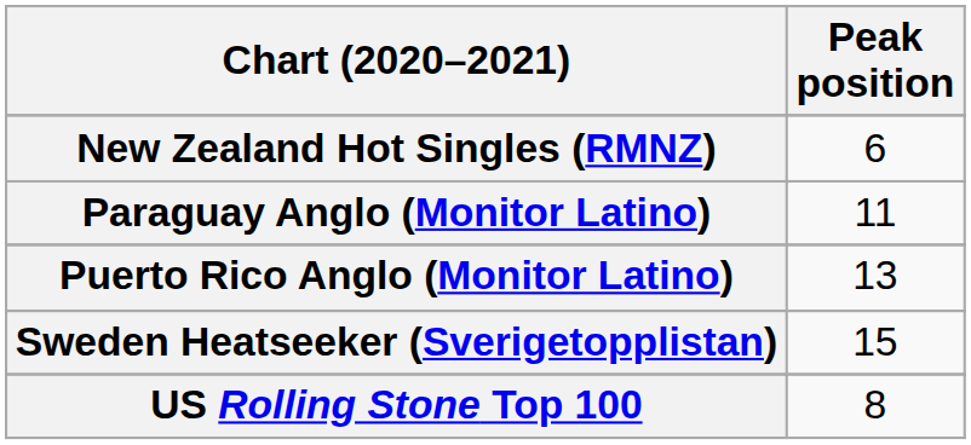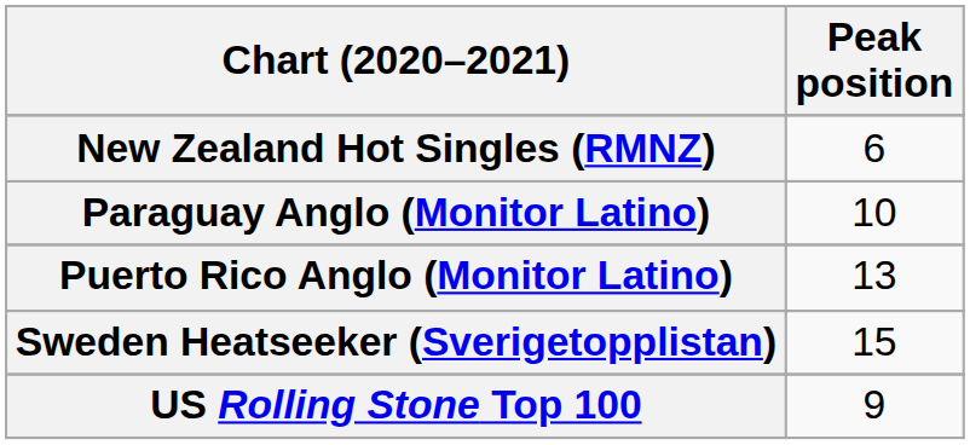Paraguay Anglo (Monitor Latino) | Peak position: 11 -> 10
US Rolling Stone Top 100 | Peak position: 8 -> 9
